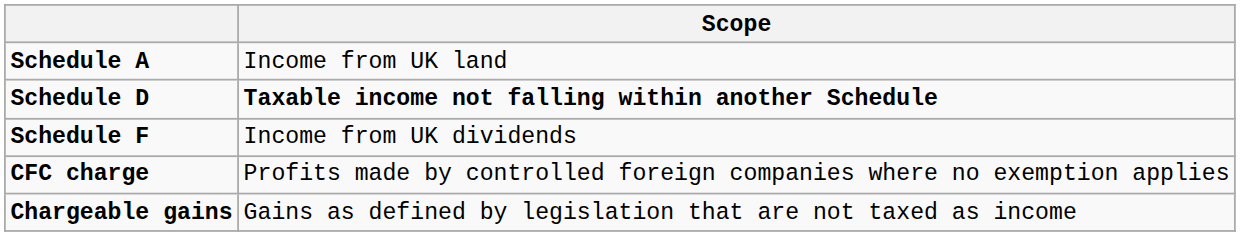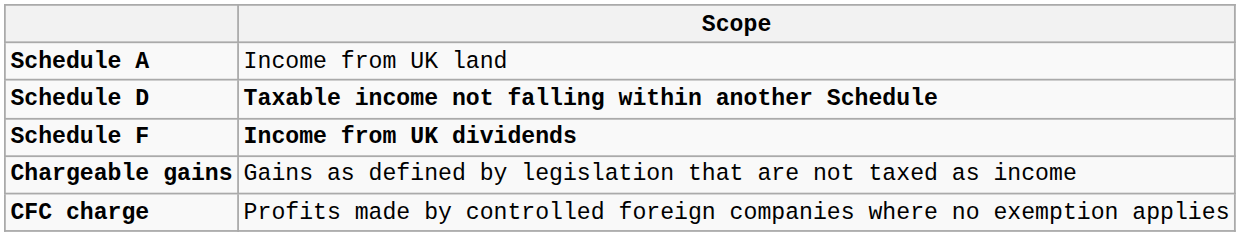Schedule F | Scope: normal -> bold
rows swapped: Chargeable gains <-> CFC charge
